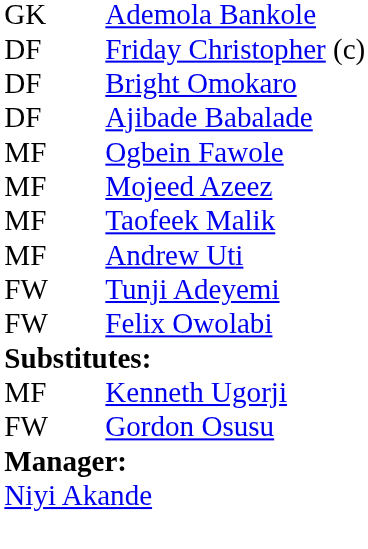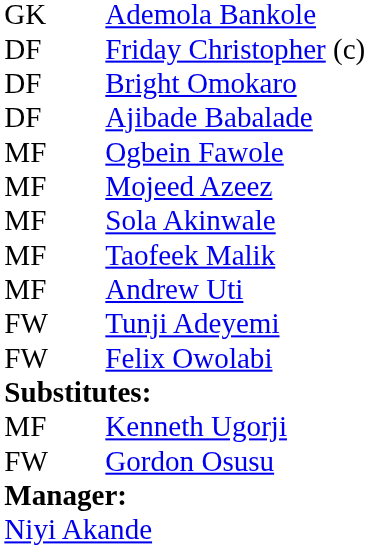+ row: MF | Sola Akinwale
